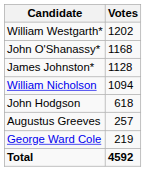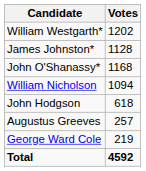rows swapped: John O'Shanassy* <-> James Johnston*
